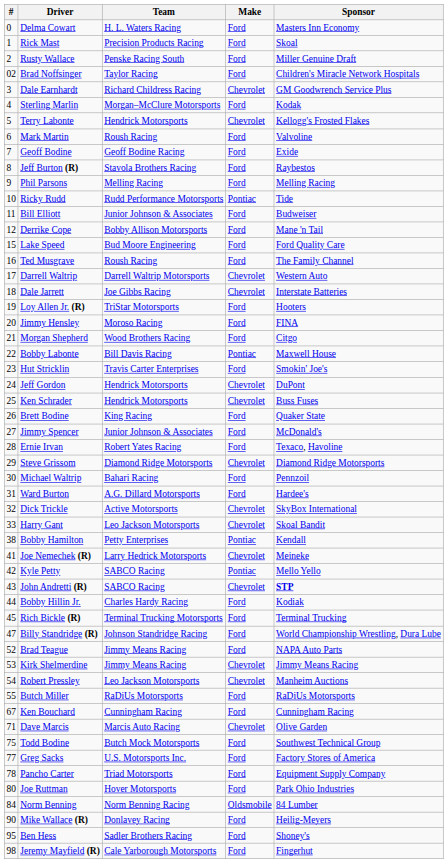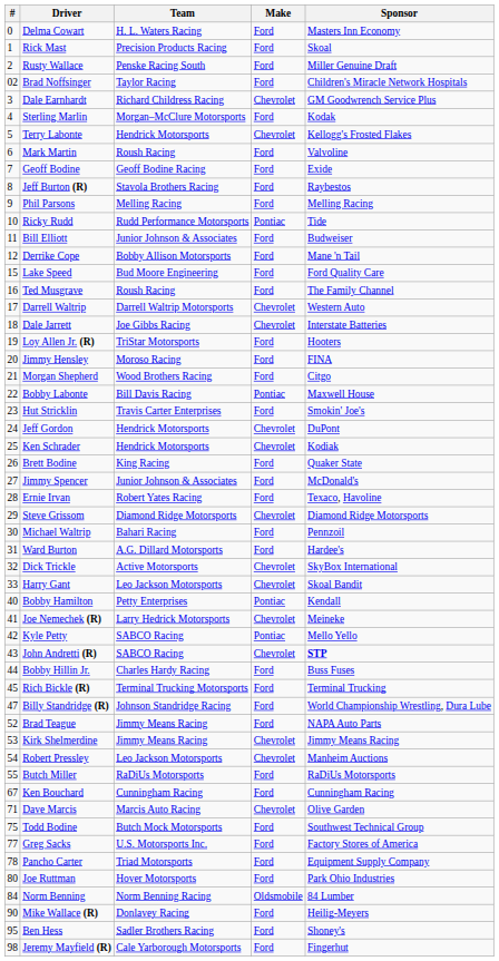Ken Schrader | Sponsor: Buss Fuses -> Kodiak
Bobby Hamilton | #: 38 -> 40
Bobby Hillin Jr. | Sponsor: Kodiak -> Buss Fuses
